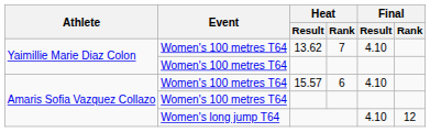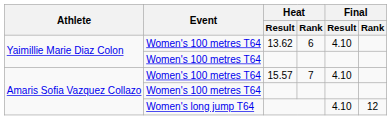13.62 | Heat / Rank: 7 -> 6
15.57 | Heat / Rank: 6 -> 7
